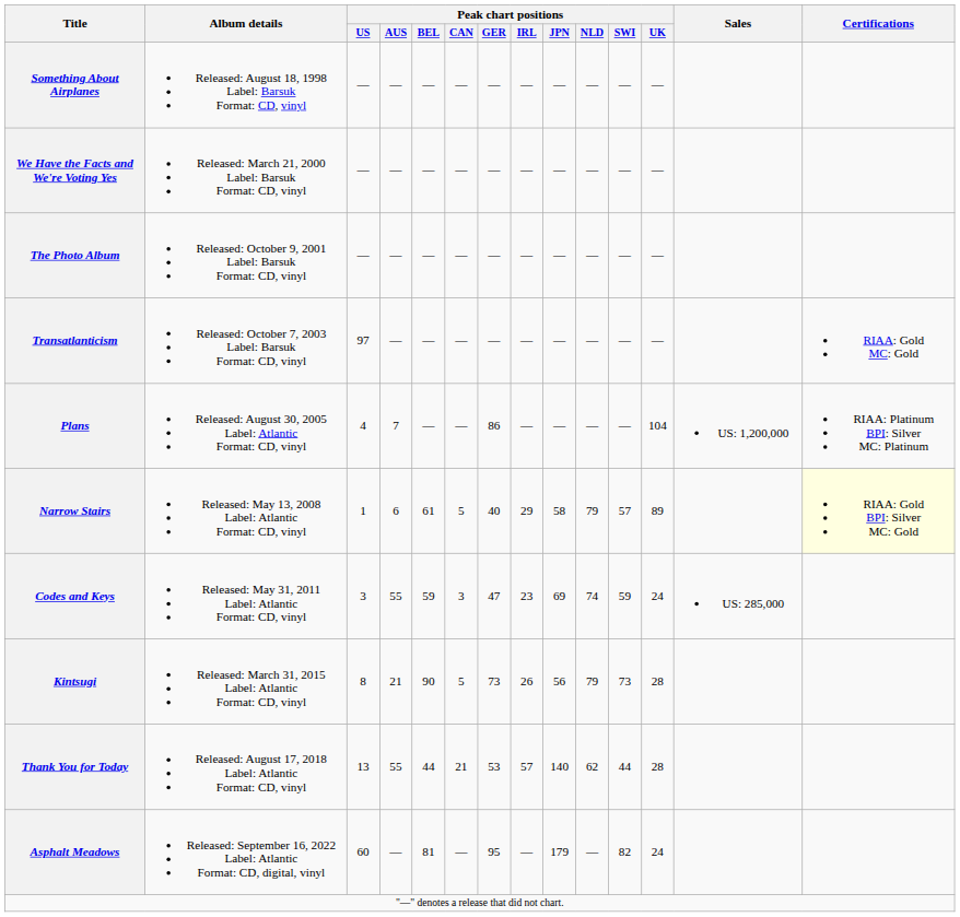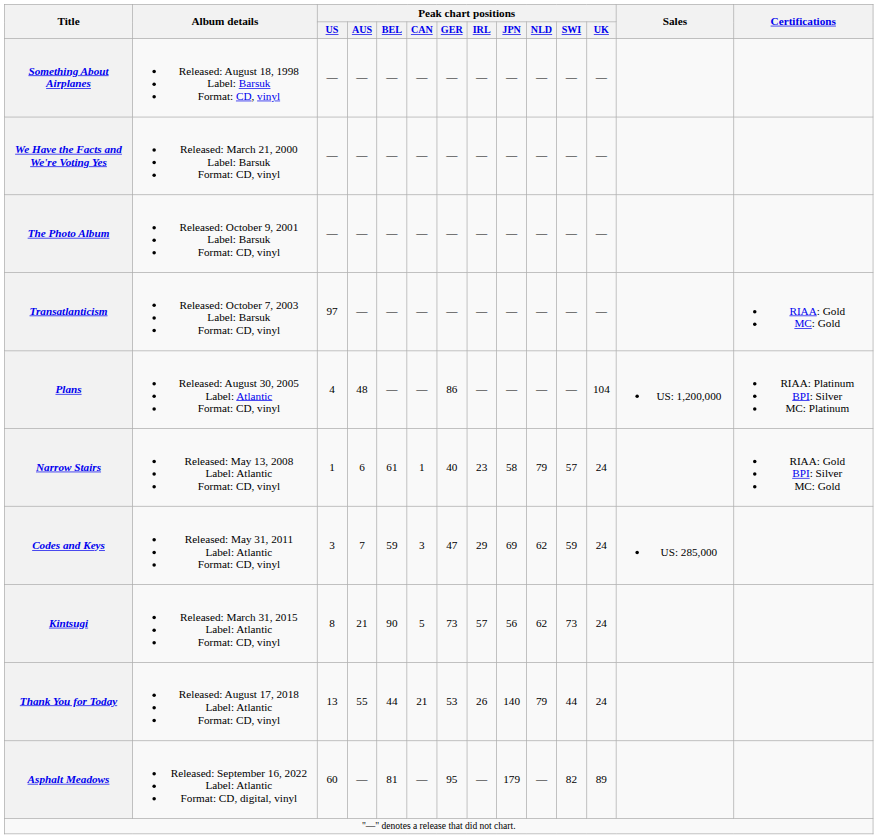Plans | Peak chart positions / AUS: 7 -> 48
Narrow Stairs | Peak chart positions / CAN: 5 -> 1
Narrow Stairs | Peak chart positions / IRL: 29 -> 23
Narrow Stairs | Peak chart positions / UK: 89 -> 24
Narrow Stairs | Certifications: lightyellow background -> no background
Codes and Keys | Peak chart positions / AUS: 55 -> 7
Codes and Keys | Peak chart positions / IRL: 23 -> 29
Codes and Keys | Peak chart positions / NLD: 74 -> 62
Kintsugi | Peak chart positions / IRL: 26 -> 57
Kintsugi | Peak chart positions / NLD: 79 -> 62
Kintsugi | Peak chart positions / UK: 28 -> 24
Thank You for Today | Peak chart positions / IRL: 57 -> 26
Thank You for Today | Peak chart positions / NLD: 62 -> 79
Thank You for Today | Peak chart positions / UK: 28 -> 24
Asphalt Meadows | Peak chart positions / UK: 24 -> 89
